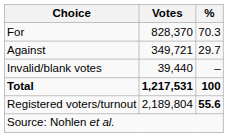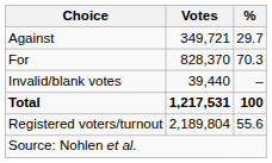rows swapped: For <-> Against
Registered voters/turnout | %: bold -> normal
